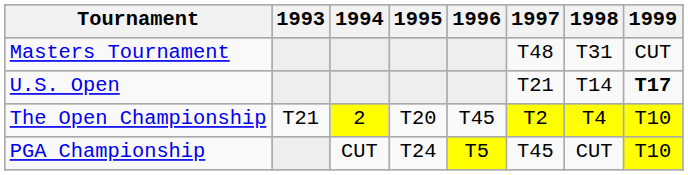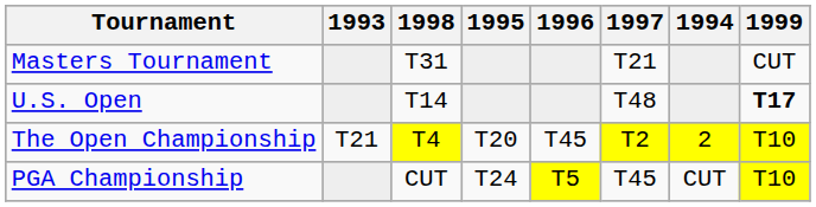columns swapped: 1994 <-> 1998
Masters Tournament | 1997: T48 -> T21
U.S. Open | 1997: T21 -> T48
